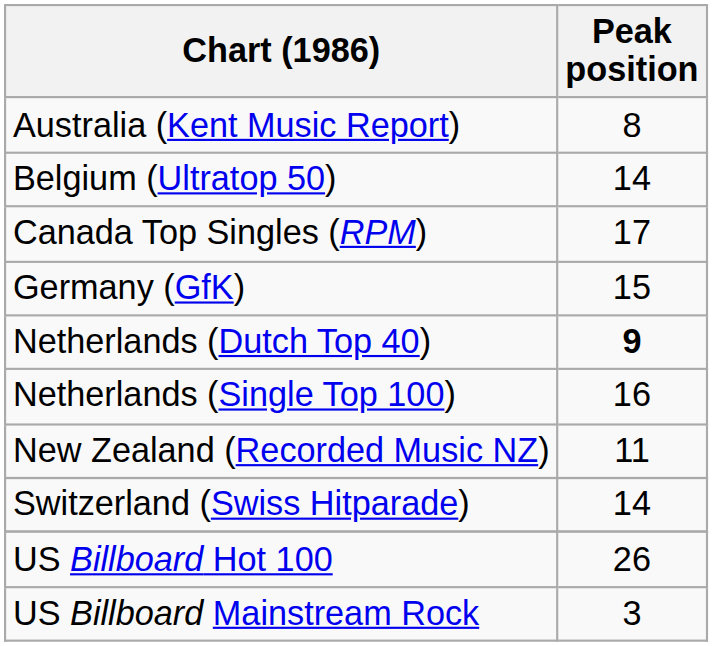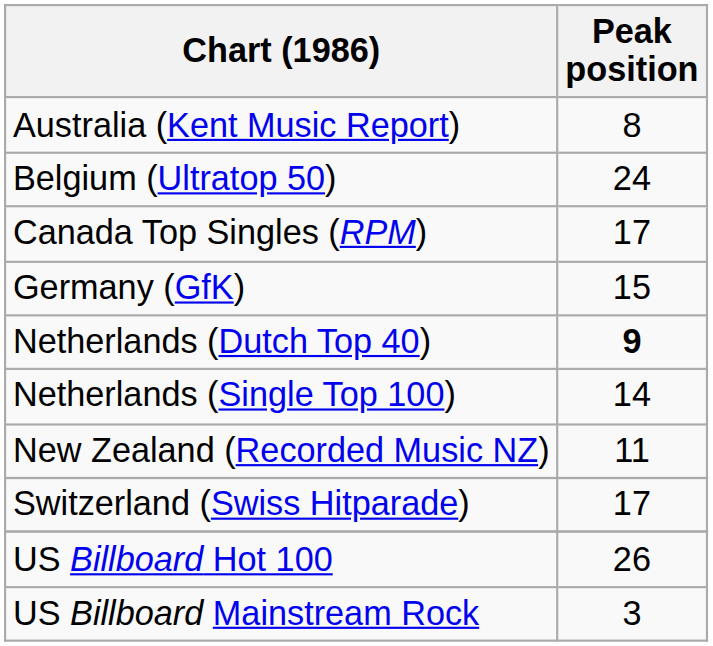Belgium (Ultratop 50) | Peak position: 14 -> 24
Netherlands (Single Top 100) | Peak position: 16 -> 14
Switzerland (Swiss Hitparade) | Peak position: 14 -> 17
